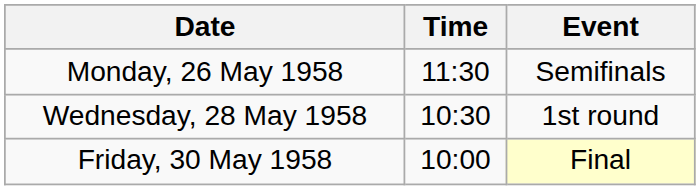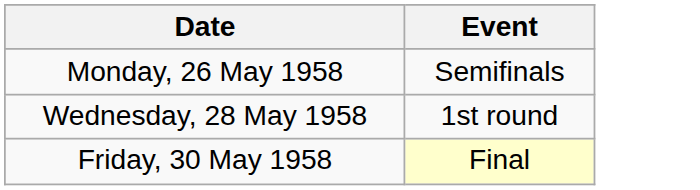- column: Time | 11:30 | 10:30 | 10:00
